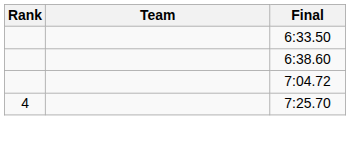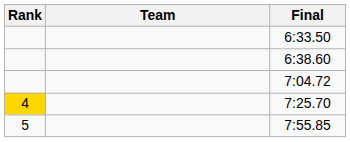7:25.70 | Rank: no background -> gold background
+ row: 5 | 7:55.85
